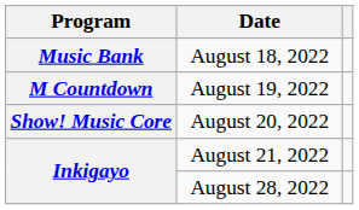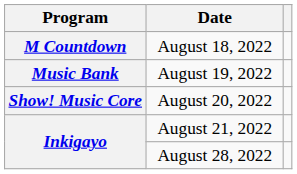August 18, 2022 | Program: Music Bank -> M Countdown
August 19, 2022 | Program: M Countdown -> Music Bank
